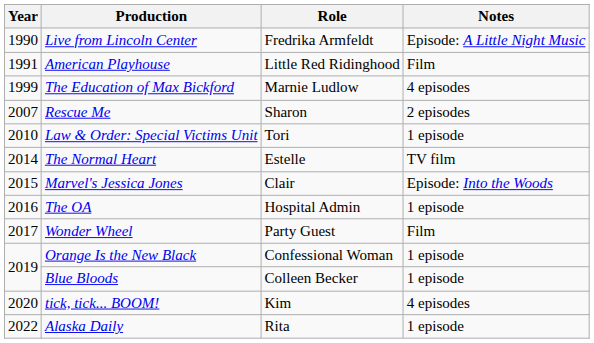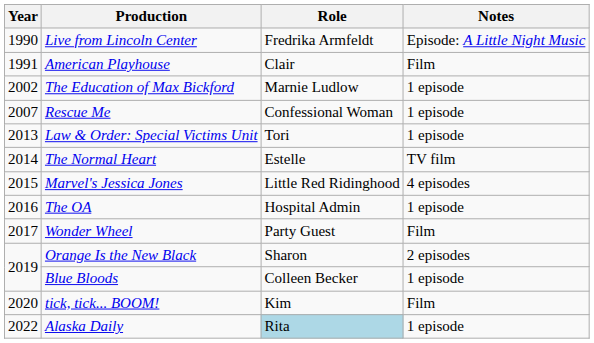American Playhouse | Role: Little Red Ridinghood -> Clair
The Education of Max Bickford | Year: 1999 -> 2002
The Education of Max Bickford | Notes: 4 episodes -> 1 episode
Rescue Me | Role: Sharon -> Confessional Woman
Rescue Me | Notes: 2 episodes -> 1 episode
Law & Order: Special Victims Unit | Year: 2010 -> 2013
Marvel's Jessica Jones | Role: Clair -> Little Red Ridinghood
Marvel's Jessica Jones | Notes: Episode: Into the Woods -> 4 episodes
Orange Is the New Black | Role: Confessional Woman -> Sharon
Orange Is the New Black | Notes: 1 episode -> 2 episodes
tick, tick... BOOM! | Notes: 4 episodes -> Film
Alaska Daily | Role: no background -> lightblue background
